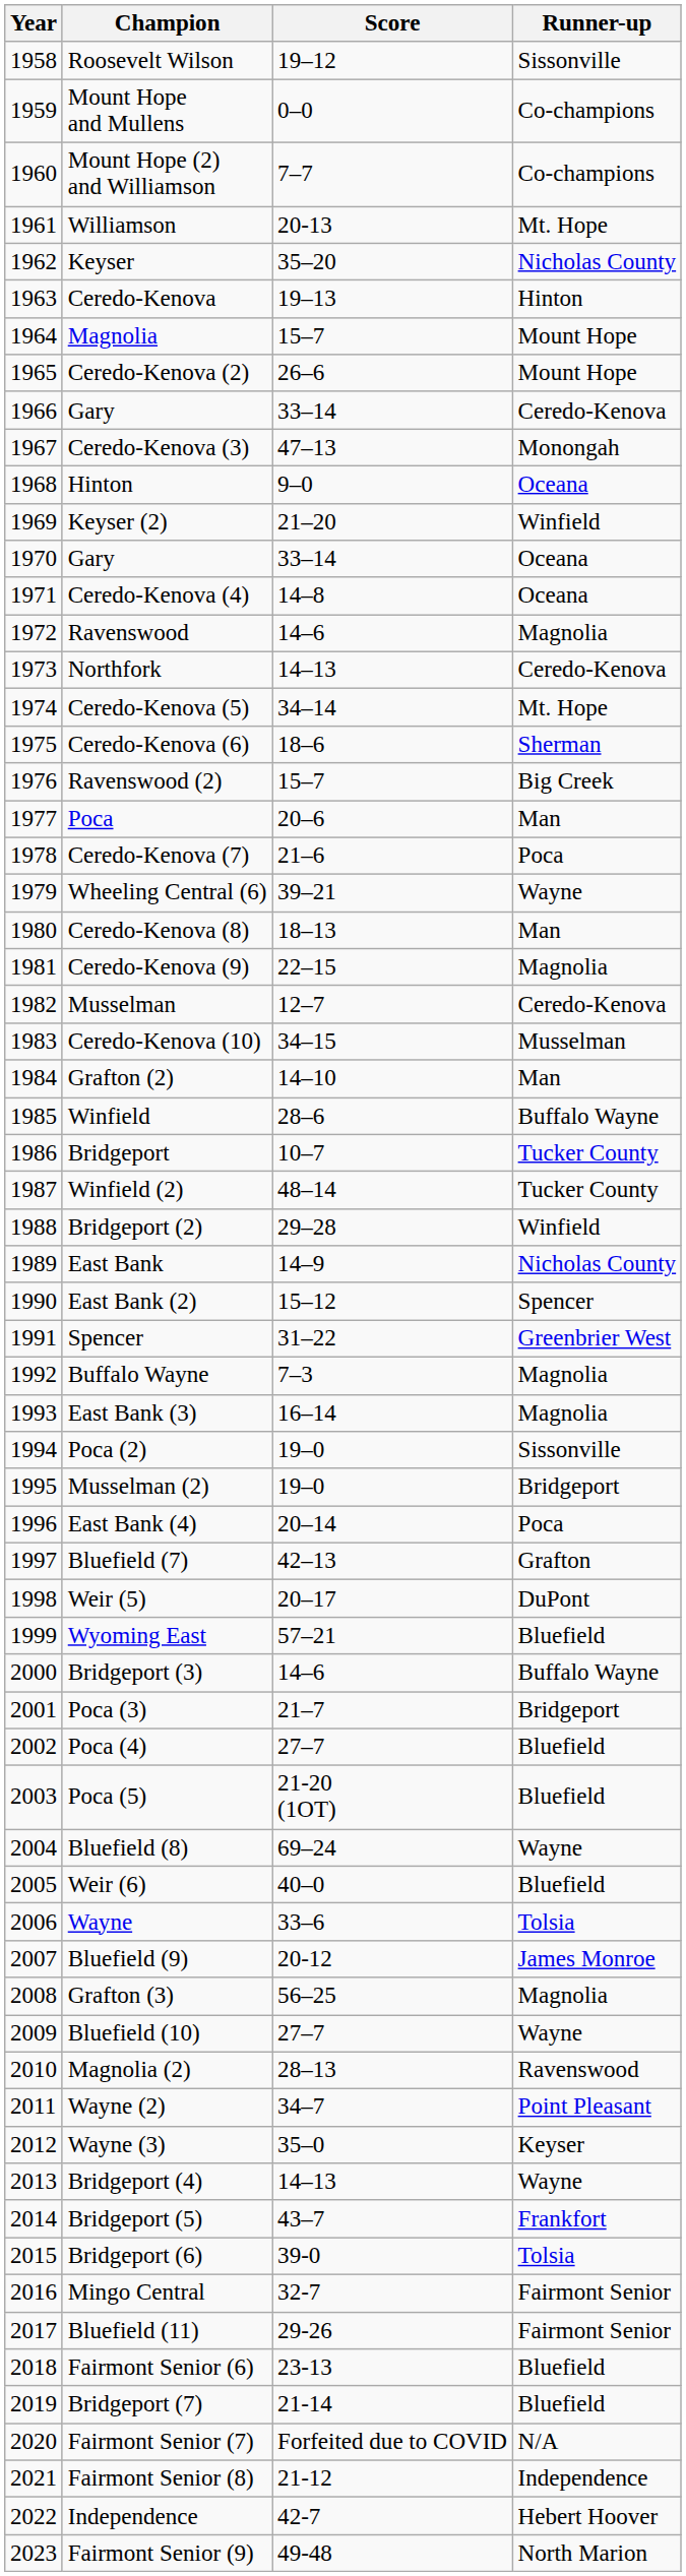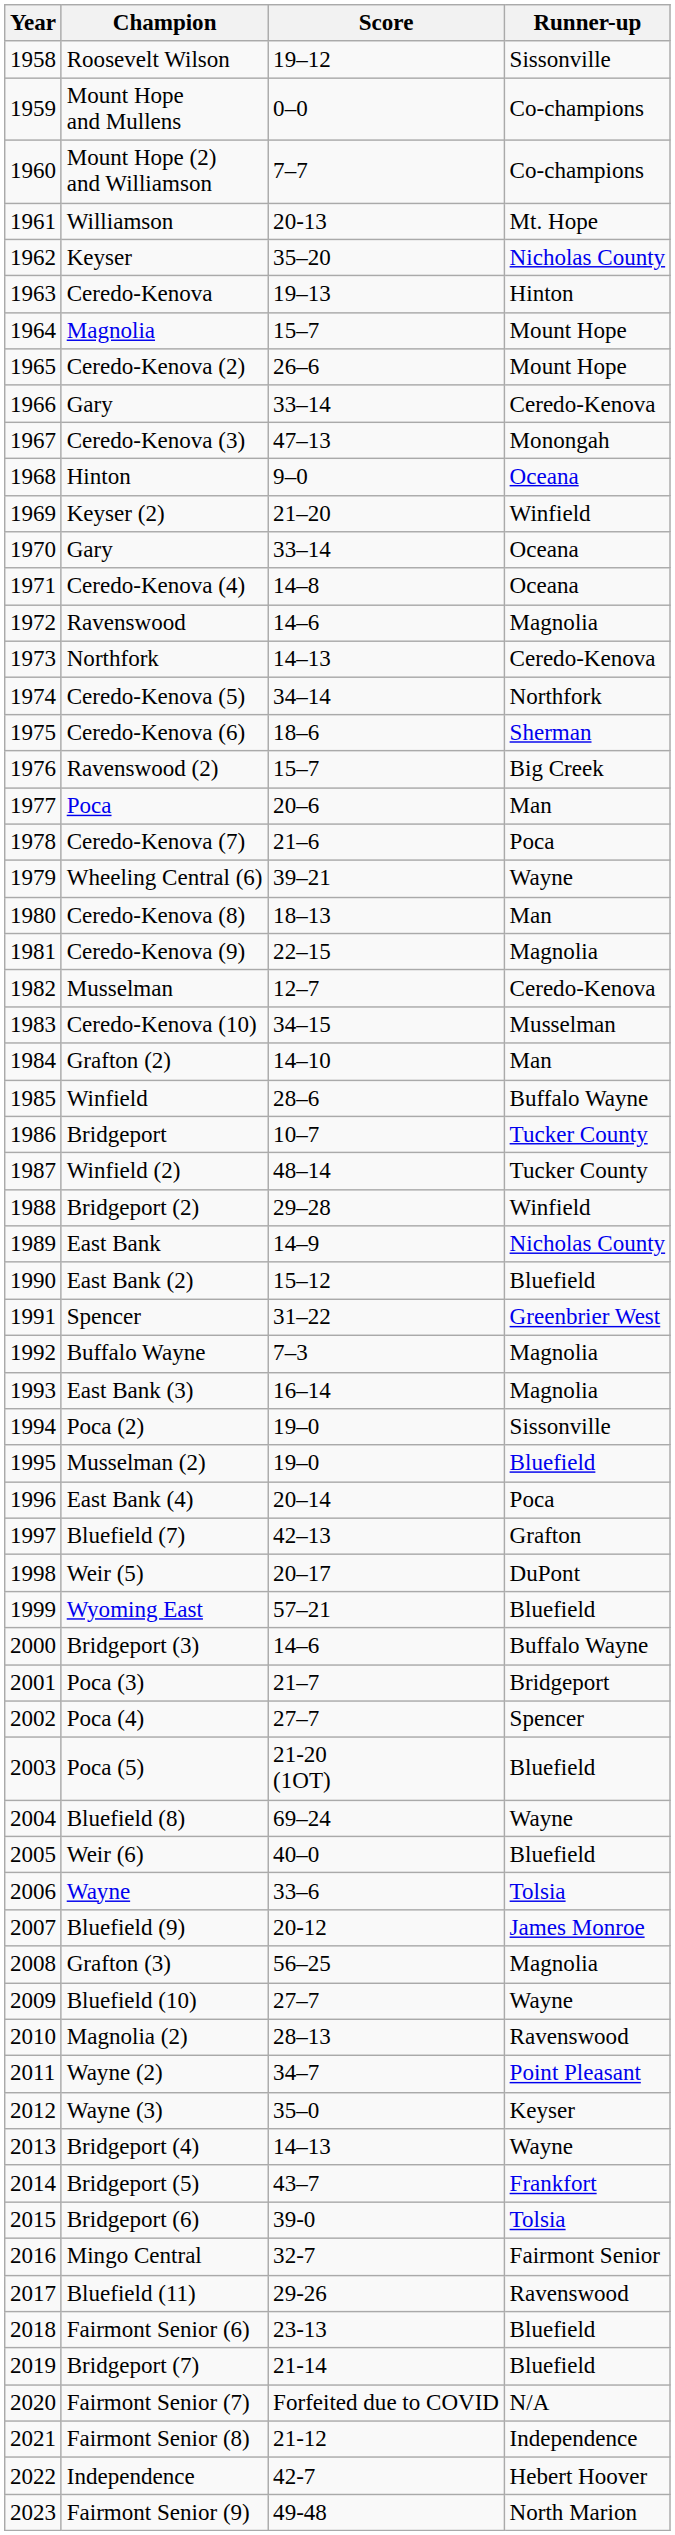Ceredo-Kenova (5) | Runner-up: Mt. Hope -> Northfork
East Bank (2) | Runner-up: Spencer -> Bluefield
Musselman (2) | Runner-up: Bridgeport -> Bluefield
Poca (4) | Runner-up: Bluefield -> Spencer
Bluefield (11) | Runner-up: Fairmont Senior -> Ravenswood
